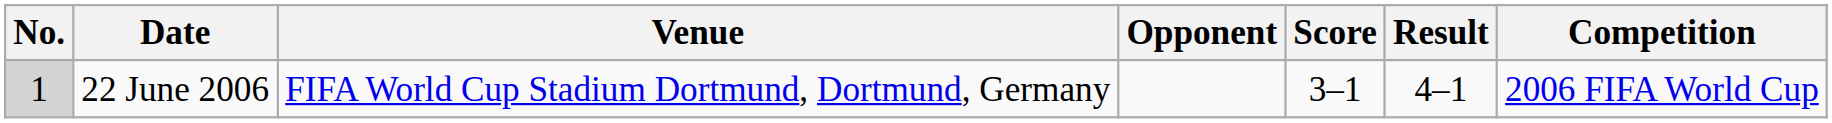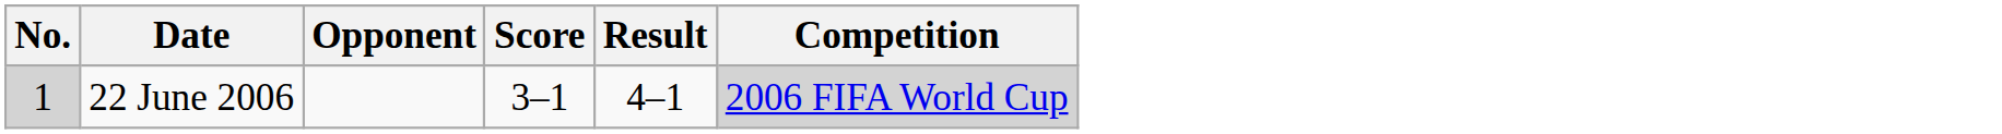- column: Venue | FIFA World Cup Stadium Dortmund, Dortmund, Germany
22 June 2006 | Competition: no background -> lightgrey background
